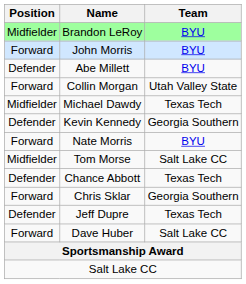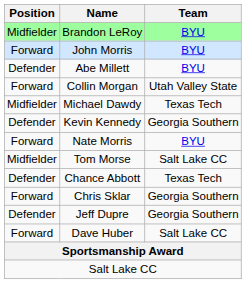Jeff Dupre | Team: Texas Tech -> Georgia Southern
